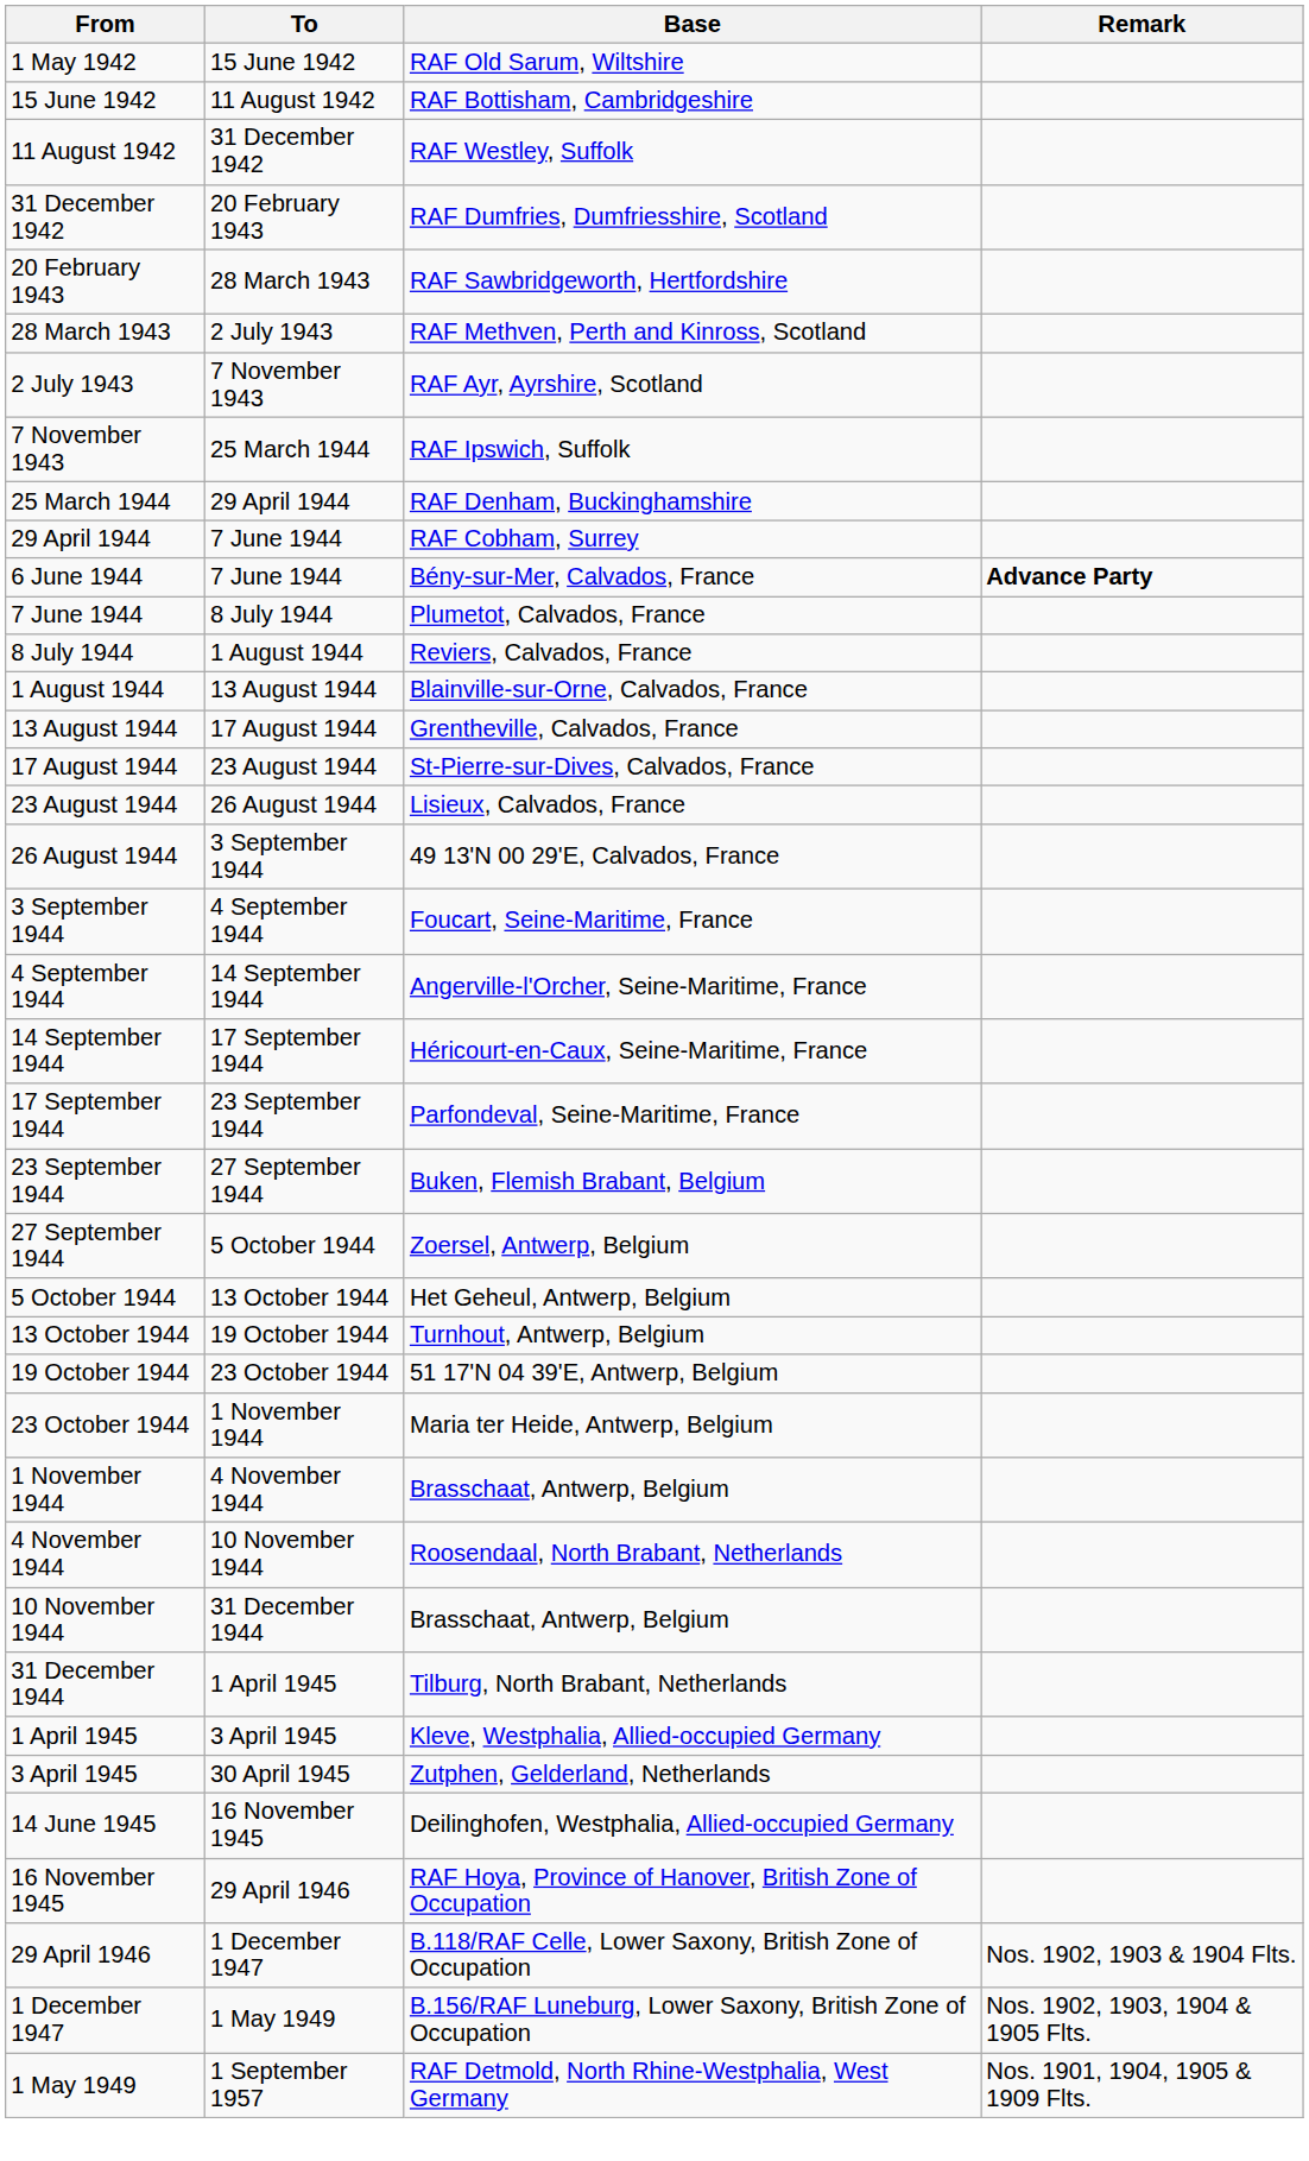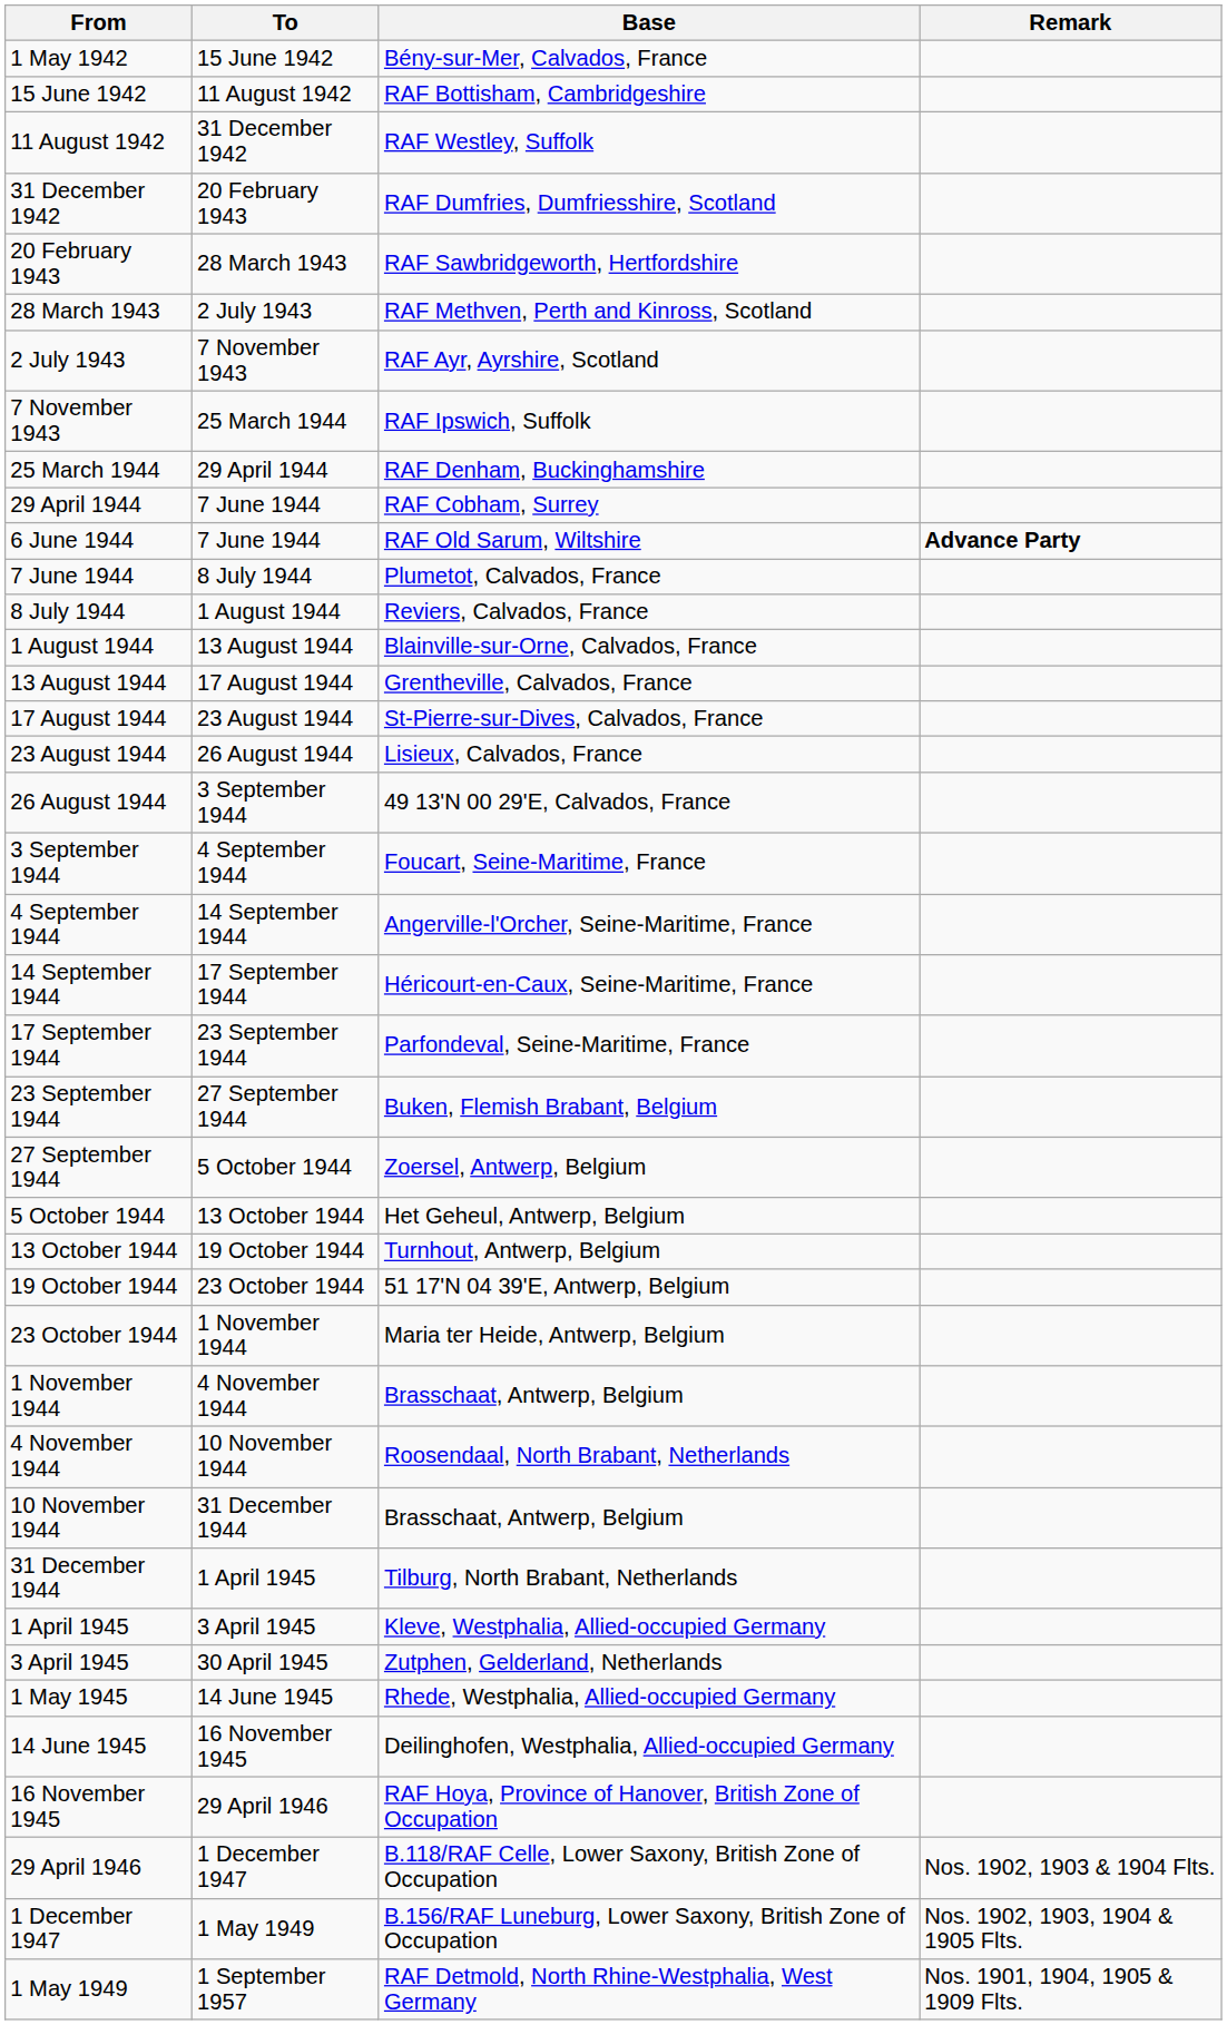1 May 1942 | Base: RAF Old Sarum, Wiltshire -> Bény-sur-Mer, Calvados, France
6 June 1944 | Base: Bény-sur-Mer, Calvados, France -> RAF Old Sarum, Wiltshire
+ row: 1 May 1945 | 14 June 1945 | Rhede, Westphalia, Allied-occupied Germany
